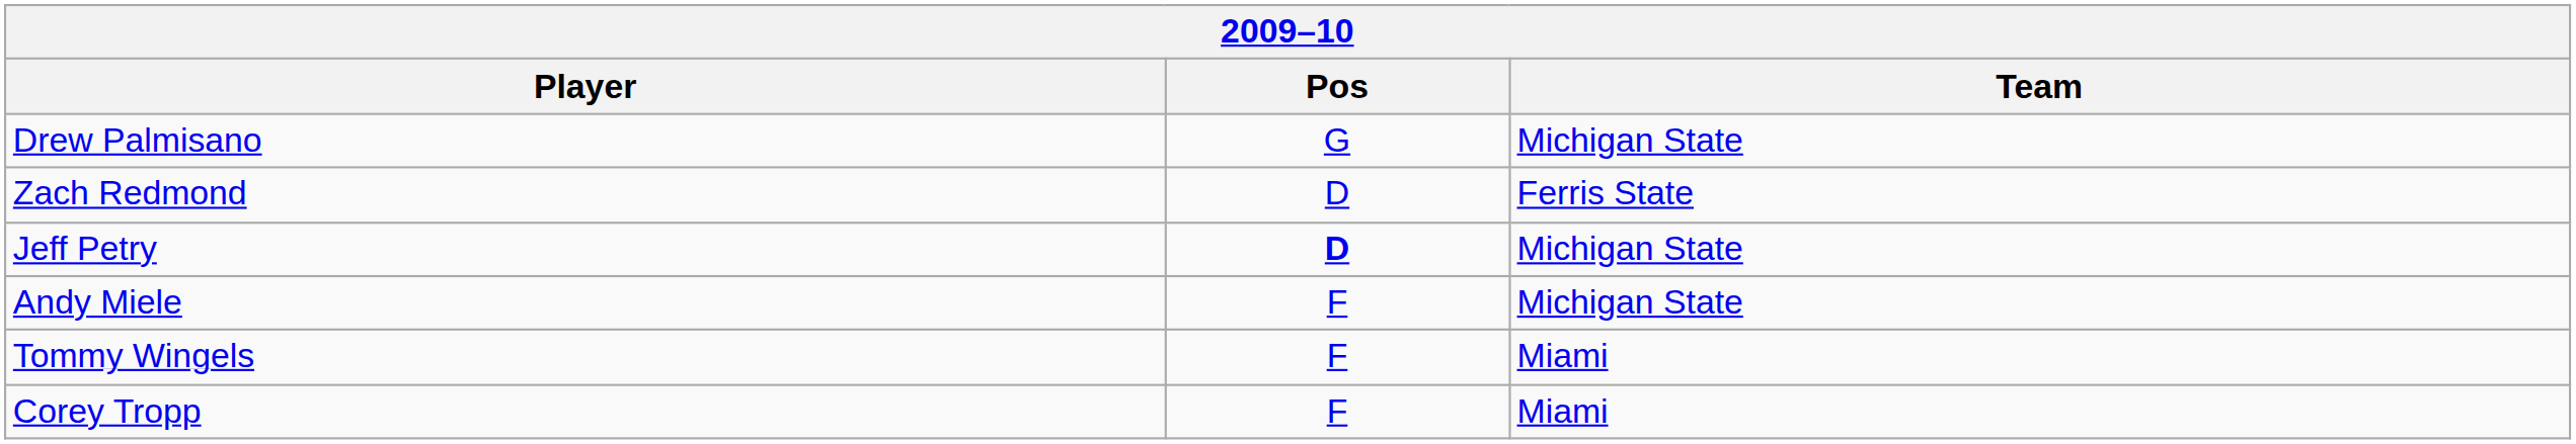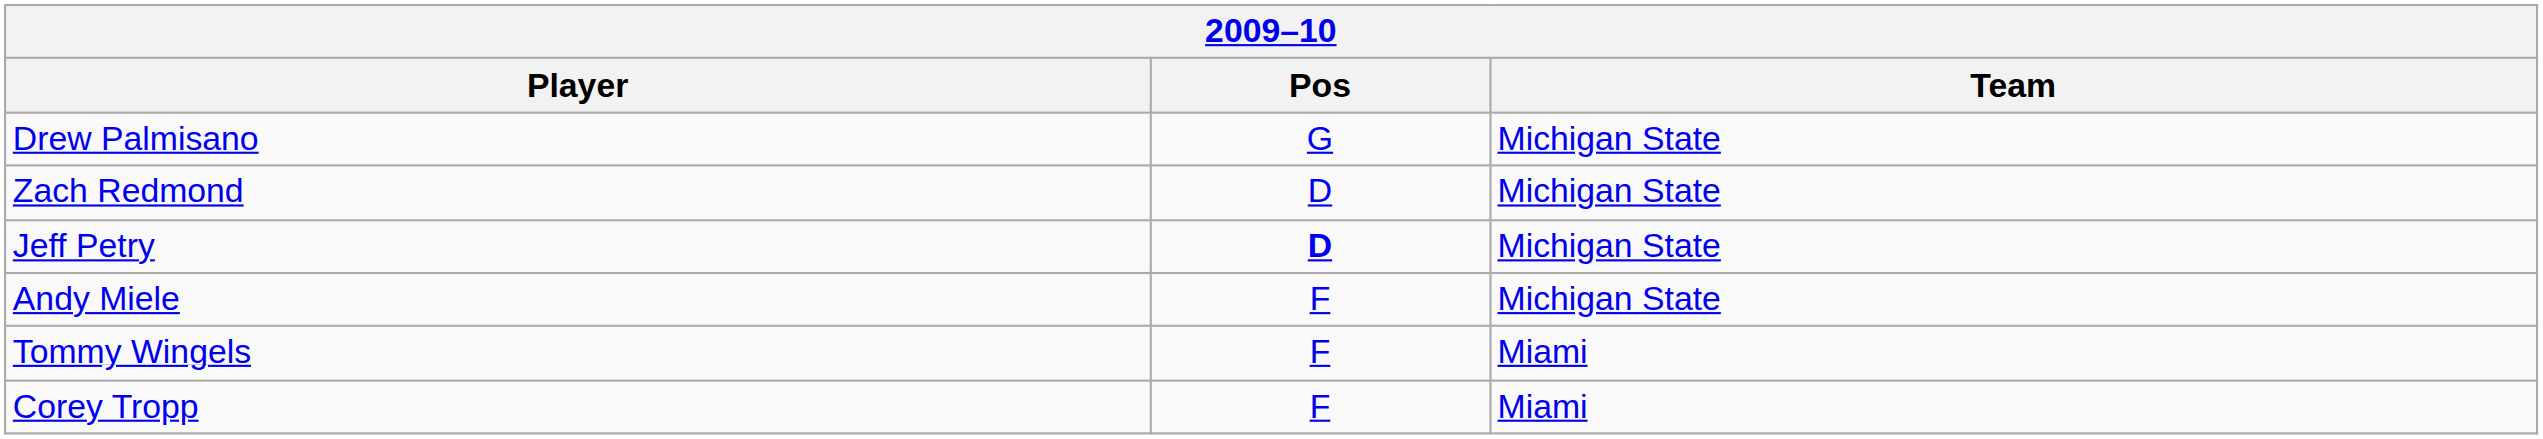Zach Redmond | Team: Ferris State -> Michigan State
